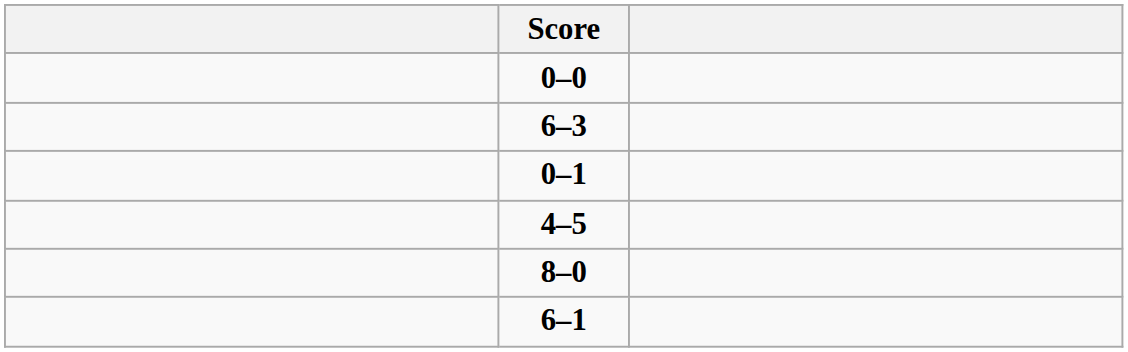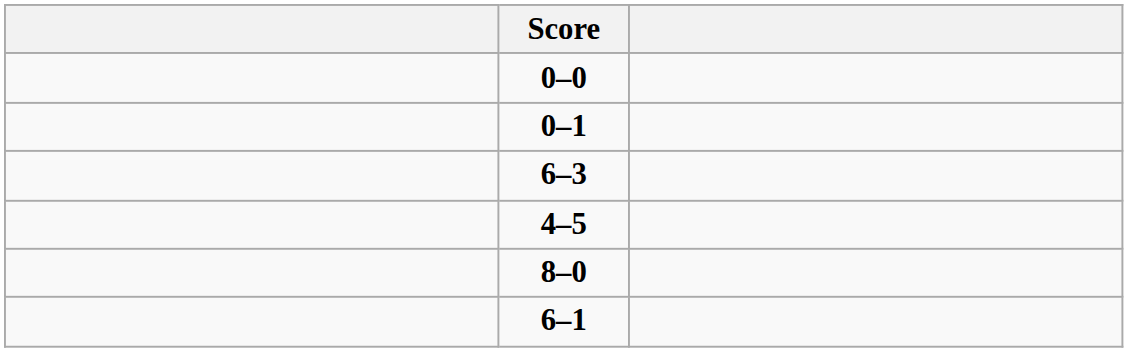rows swapped: 0–1 <-> 6–3
